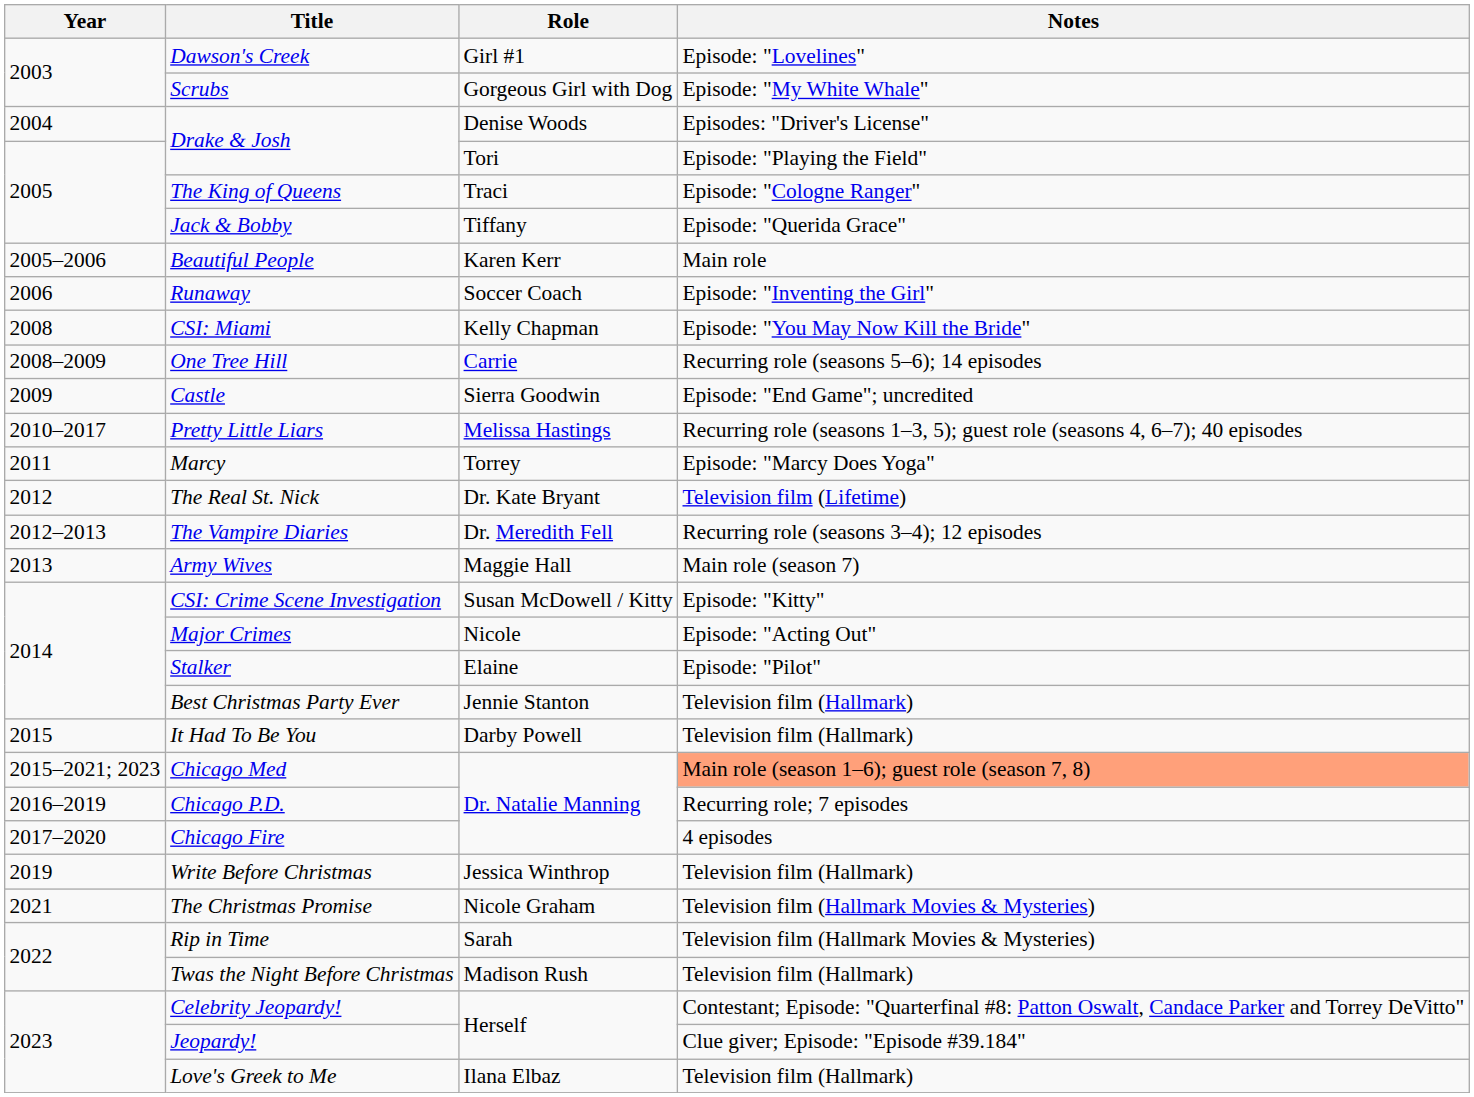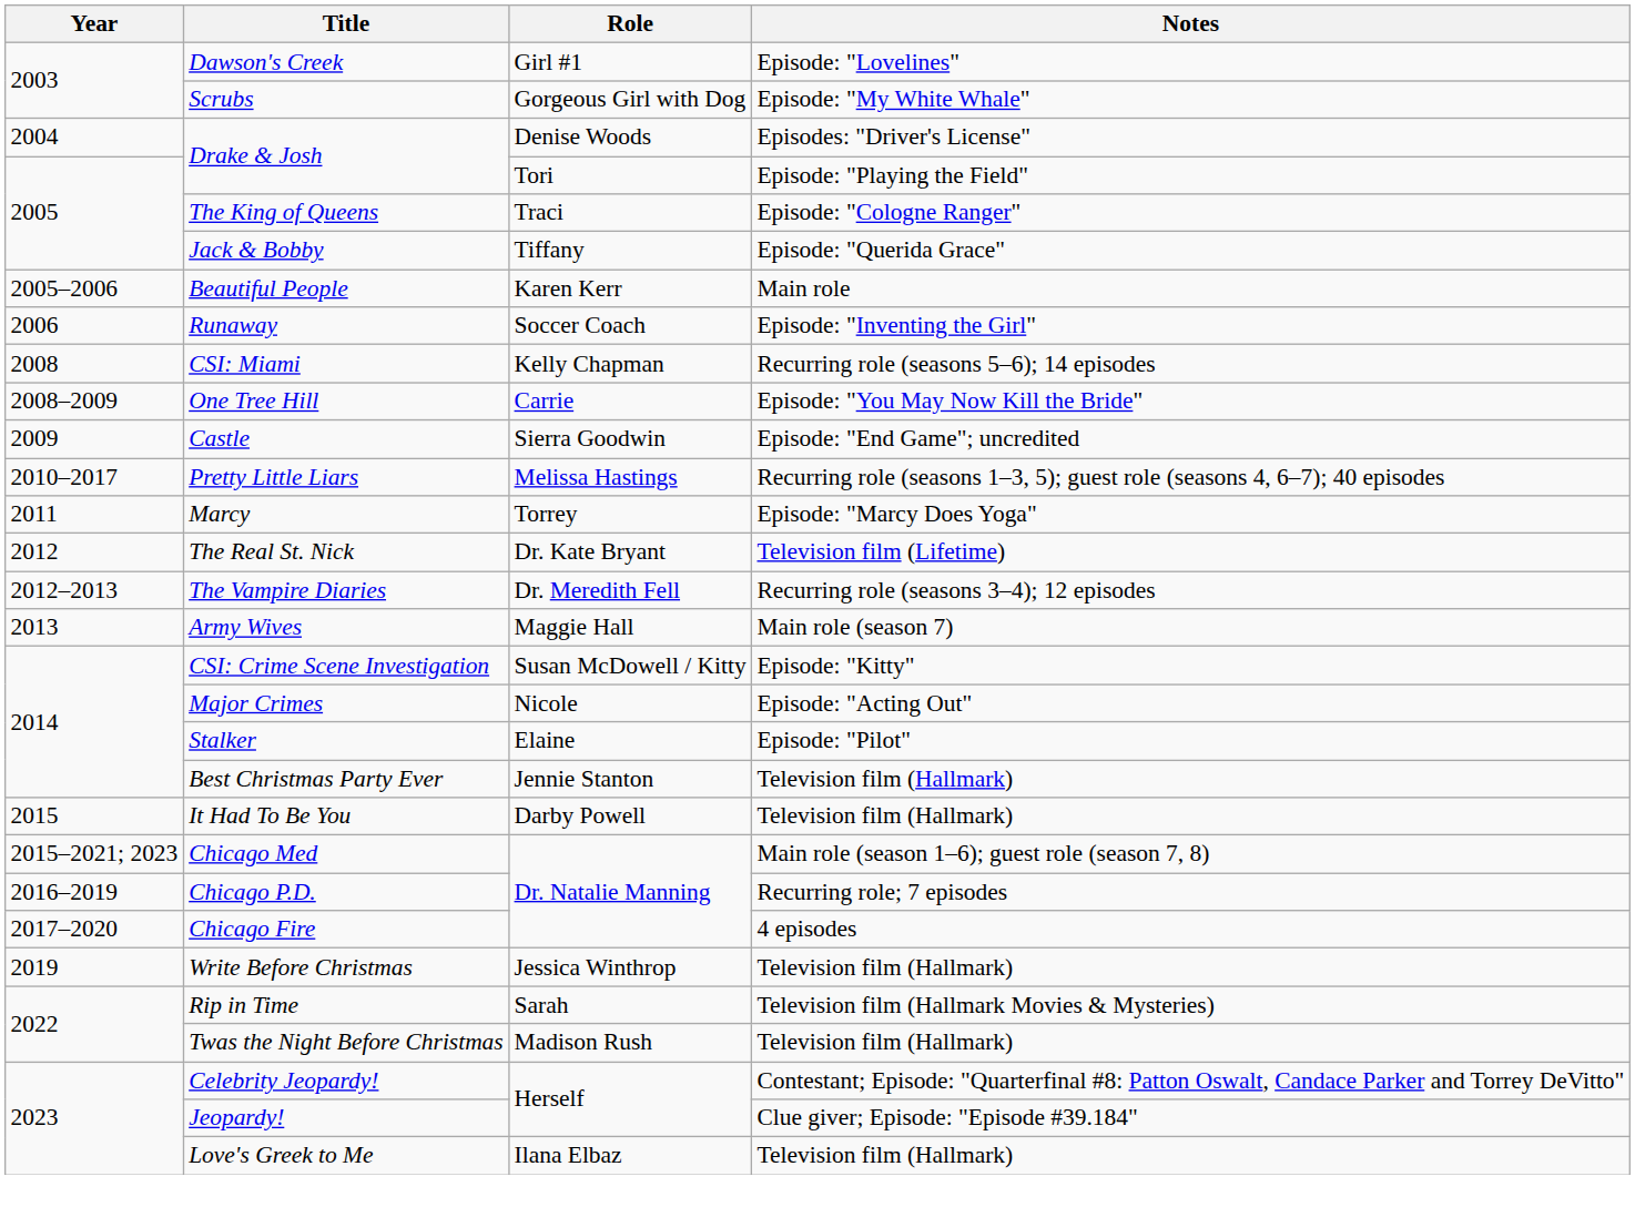CSI: Miami | Notes: Episode: "You May Now Kill the Bride" -> Recurring role (seasons 5–6); 14 episodes
One Tree Hill | Notes: Recurring role (seasons 5–6); 14 episodes -> Episode: "You May Now Kill the Bride"
Chicago Med | Notes: lightsalmon background -> no background
- row: 2021 | The Christmas Promise | Nicole Graham | Television film (Hallmark Movies & Mysteries)
